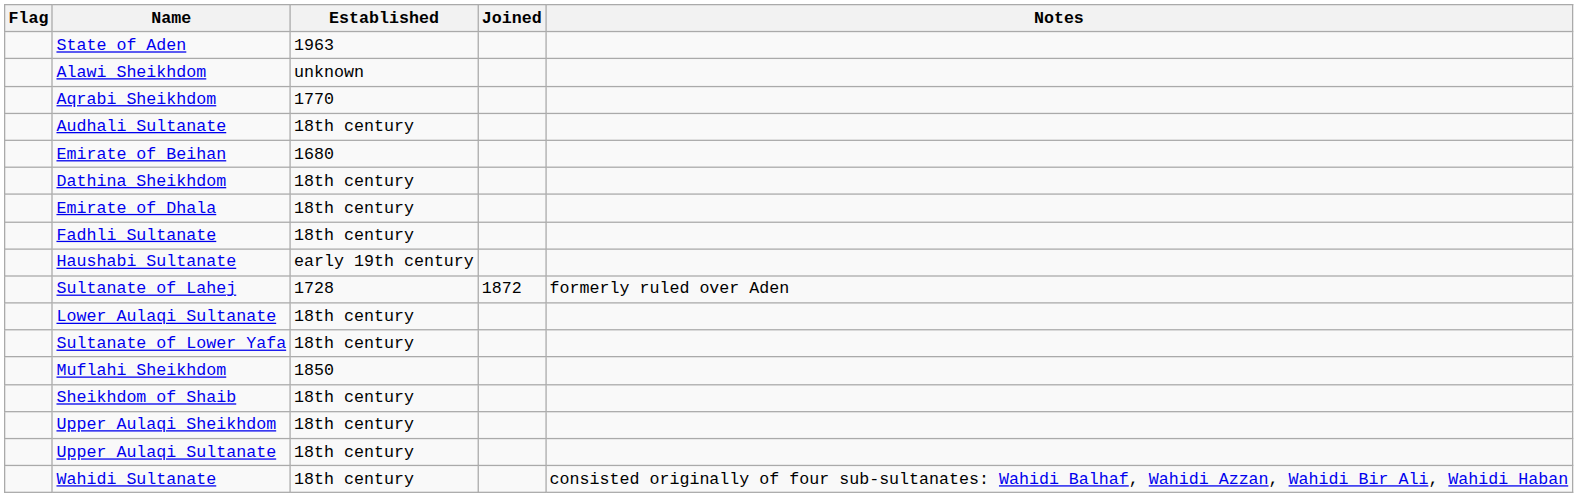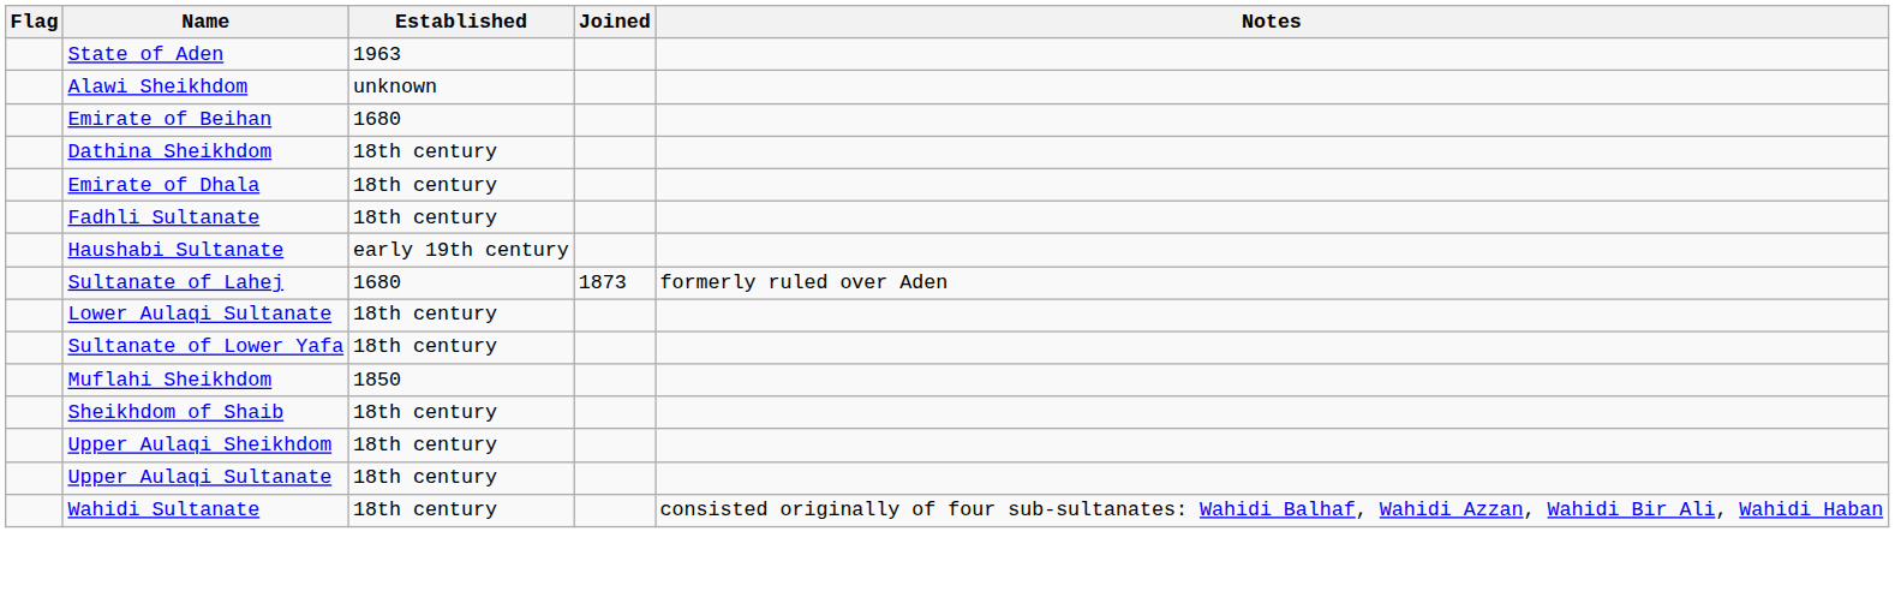- row: Aqrabi Sheikhdom | 1770
- row: Audhali Sultanate | 18th century
Sultanate of Lahej | Established: 1728 -> 1680
Sultanate of Lahej | Joined: 1872 -> 1873
